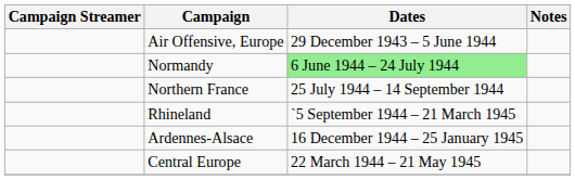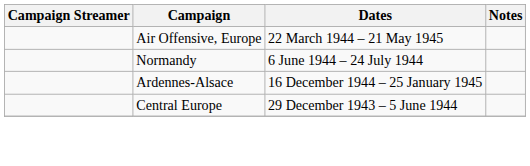Air Offensive, Europe | Dates: 29 December 1943 – 5 June 1944 -> 22 March 1944 – 21 May 1945
Normandy | Dates: lightgreen background -> no background
- row: Northern France | 25 July 1944 – 14 September 1944
- row: Rhineland | `5 September 1944 – 21 March 1945
Central Europe | Dates: 22 March 1944 – 21 May 1945 -> 29 December 1943 – 5 June 1944
